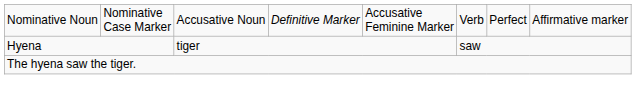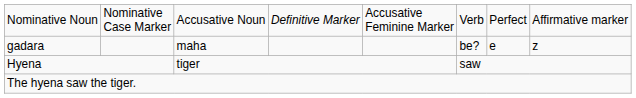+ row: gadara | maha | be? | e | z
